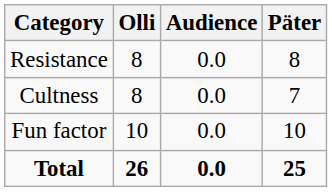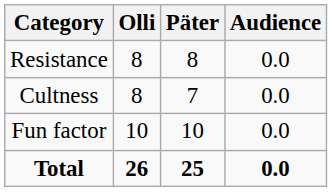columns swapped: Päter <-> Audience
